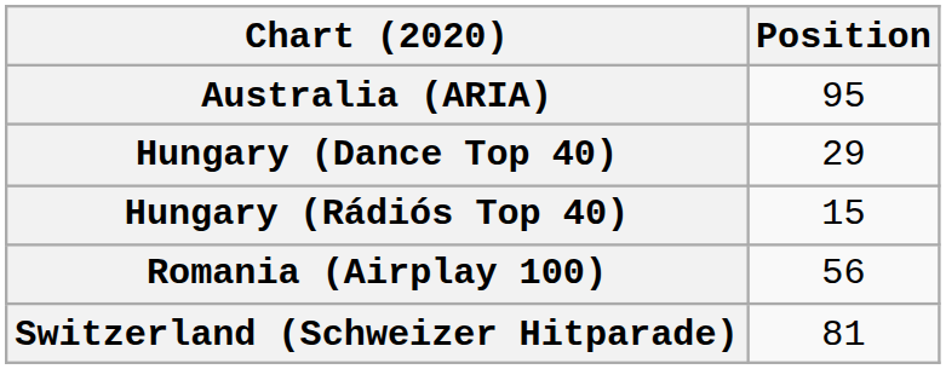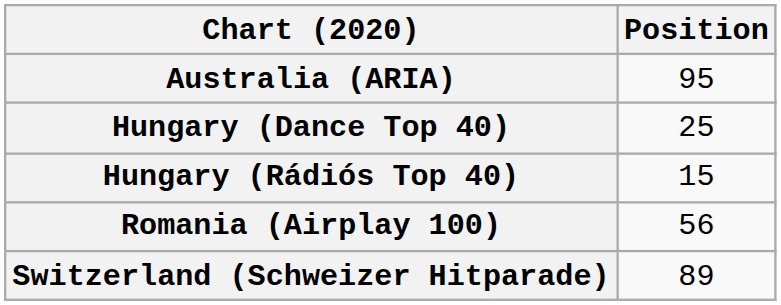Hungary (Dance Top 40) | Position: 29 -> 25
Switzerland (Schweizer Hitparade) | Position: 81 -> 89
